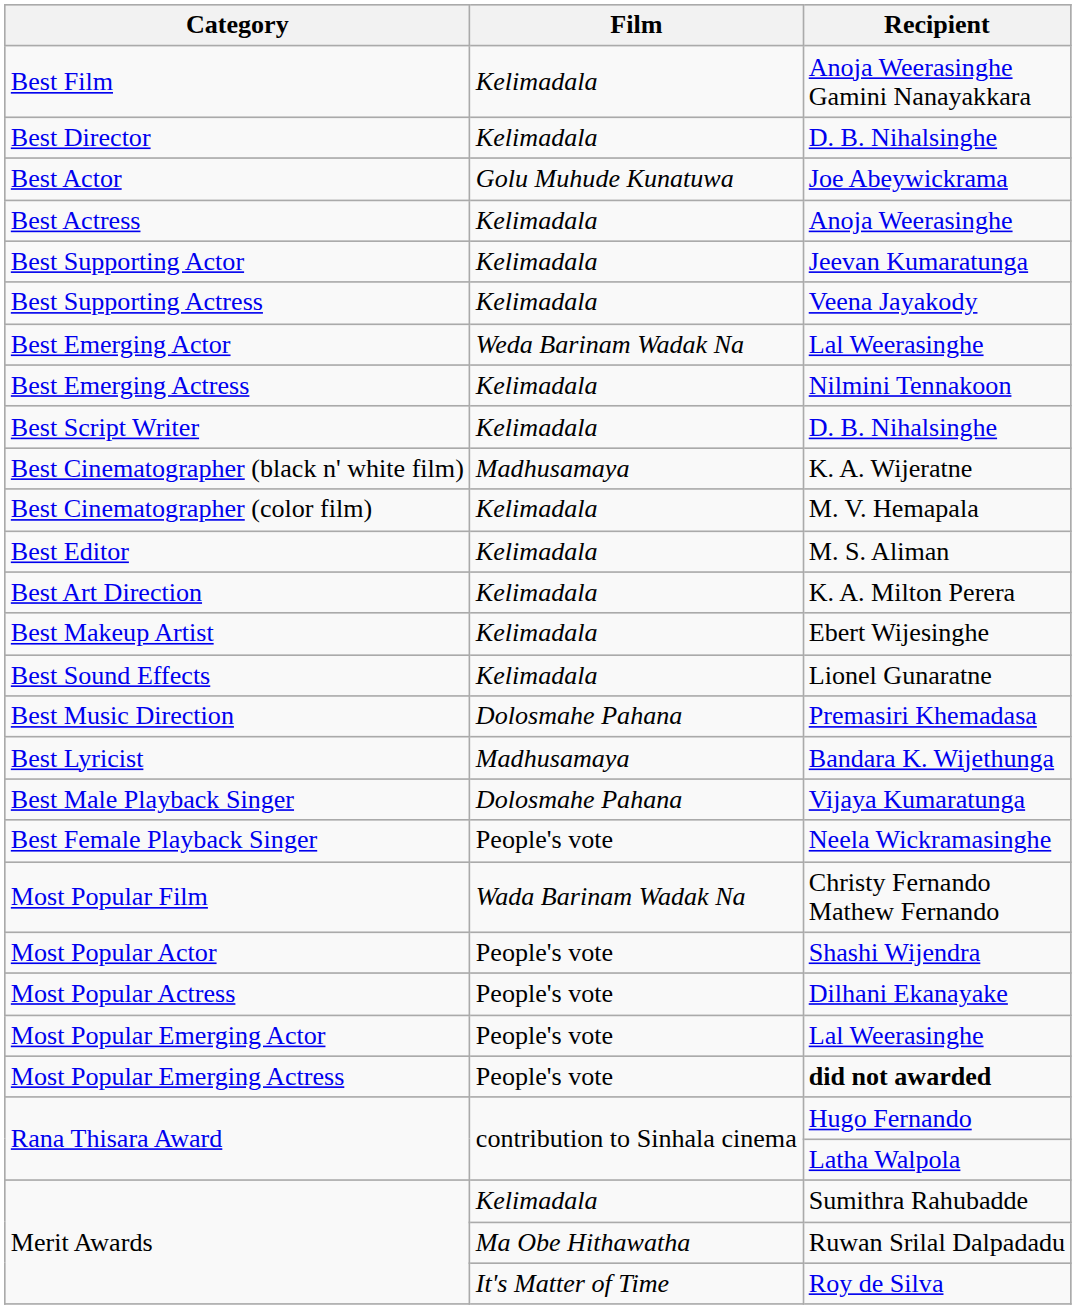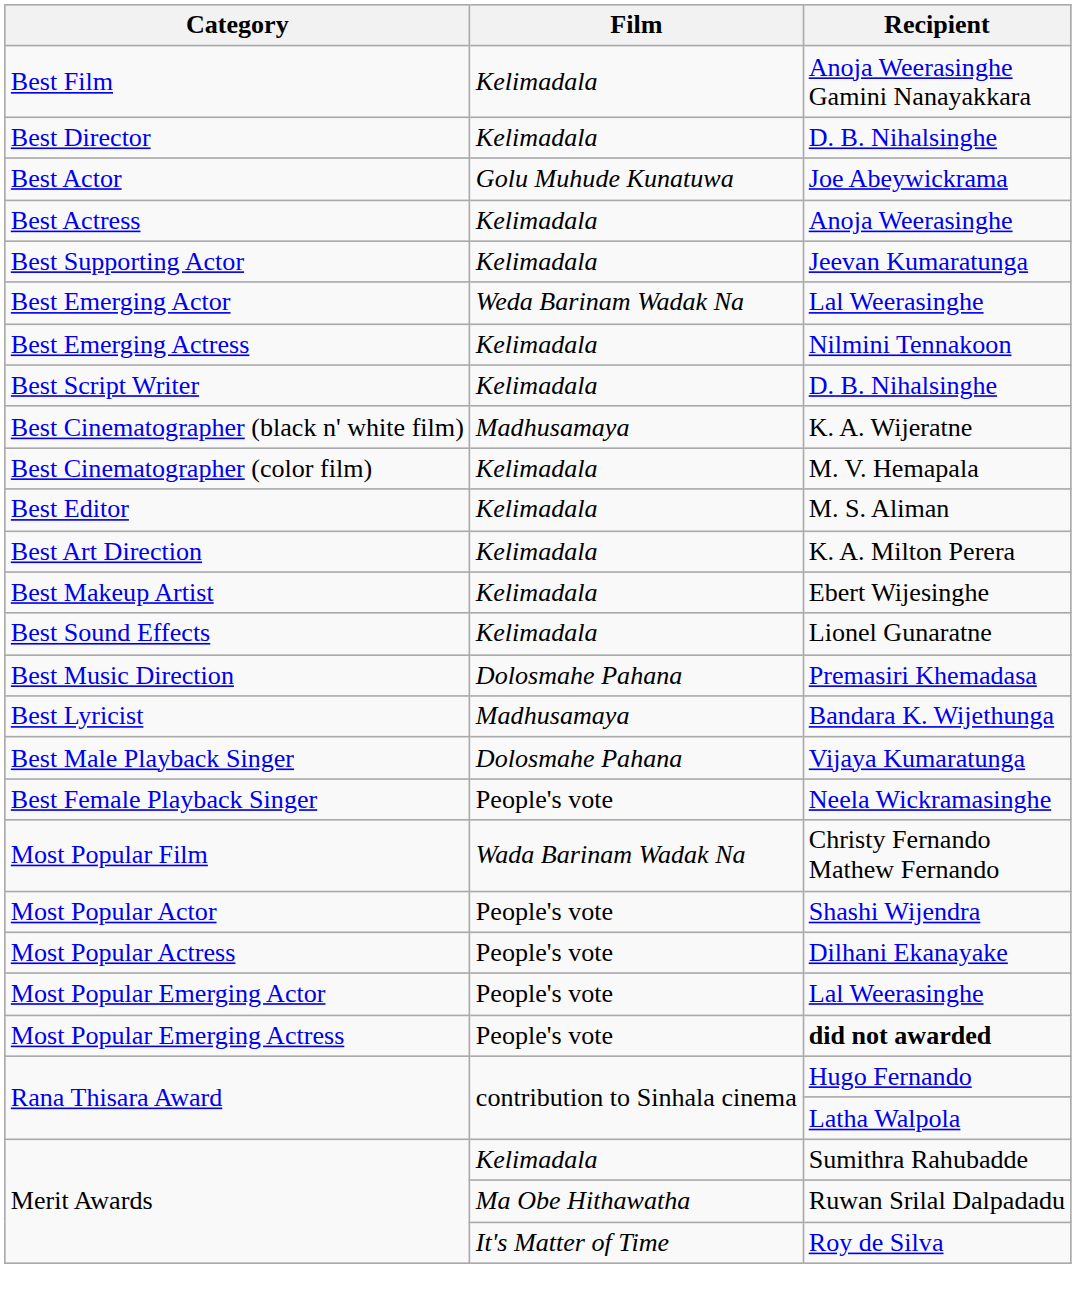- row: Best Supporting Actress | Kelimadala | Veena Jayakody
